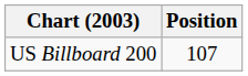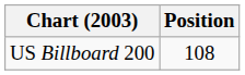US Billboard 200 | Position: 107 -> 108
